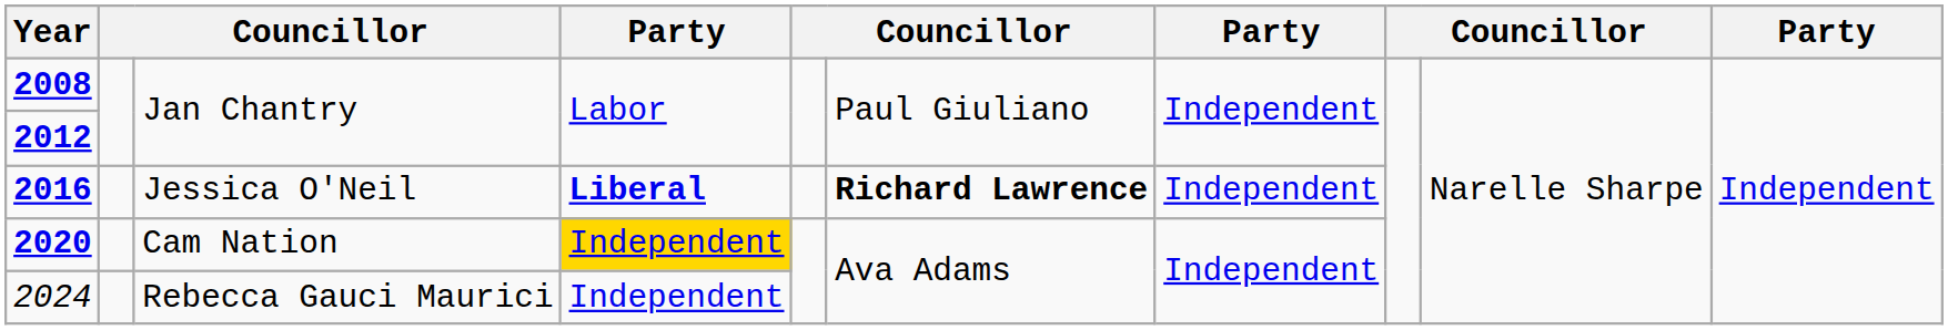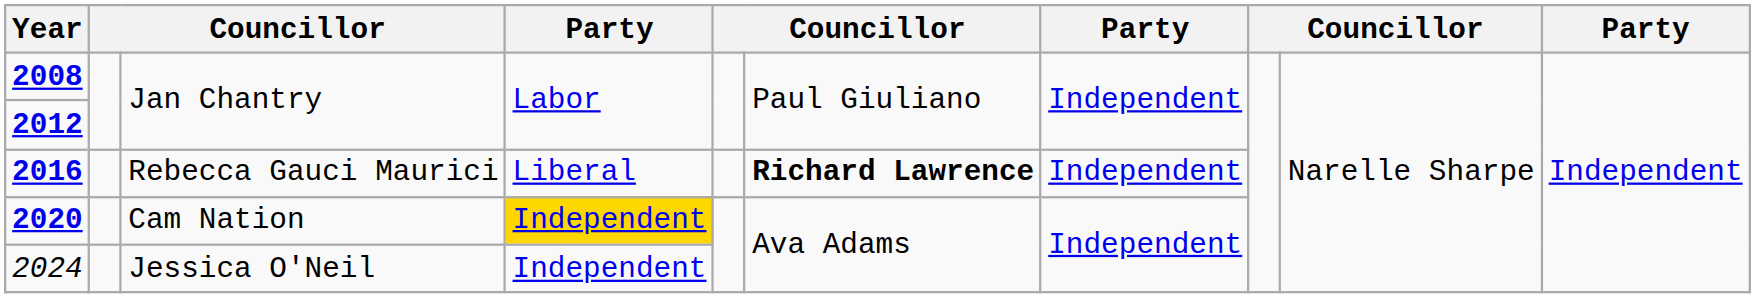2016 | column 3: Jessica O'Neil -> Rebecca Gauci Maurici
2016 | column 4: bold -> normal
2024 | column 3: Rebecca Gauci Maurici -> Jessica O'Neil
